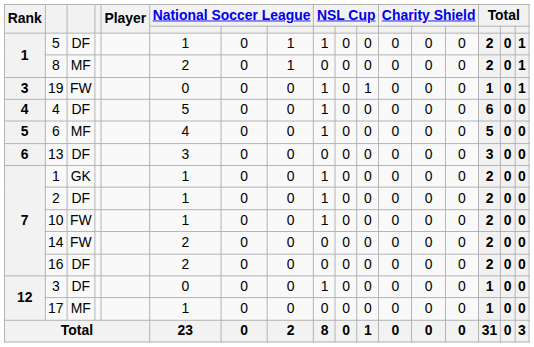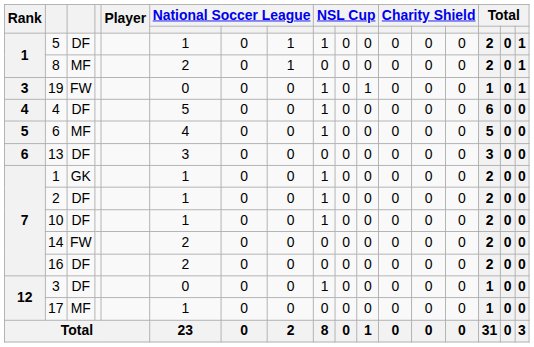10 | column 3: FW -> DF
